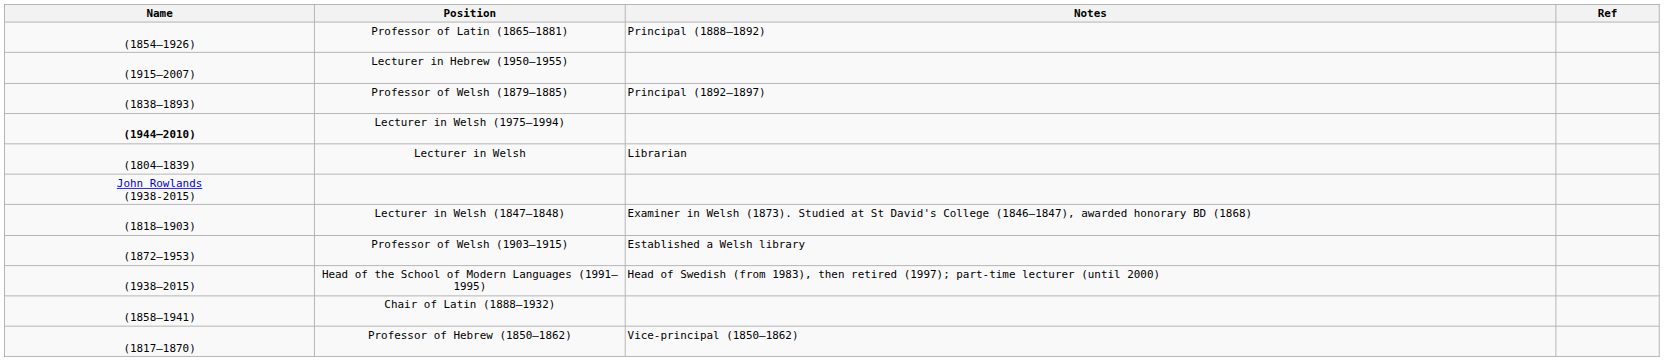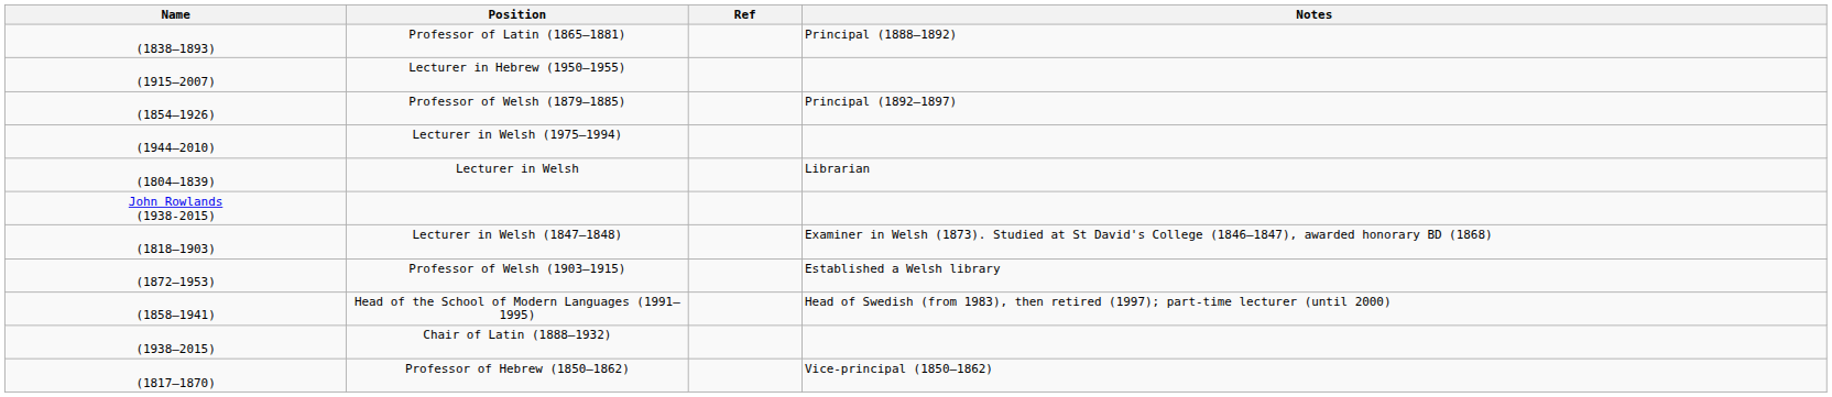columns swapped: Notes <-> Ref
Professor of Latin (1865–1881) | Name: (1854–1926) -> (1838–1893)
Professor of Welsh (1879–1885) | Name: (1838–1893) -> (1854–1926)
Lecturer in Welsh (1975–1994) | Name: bold -> normal
Head of the School of Modern Languages (1991–1995) | Name: (1938–2015) -> (1858–1941)
Chair of Latin (1888–1932) | Name: (1858–1941) -> (1938–2015)
